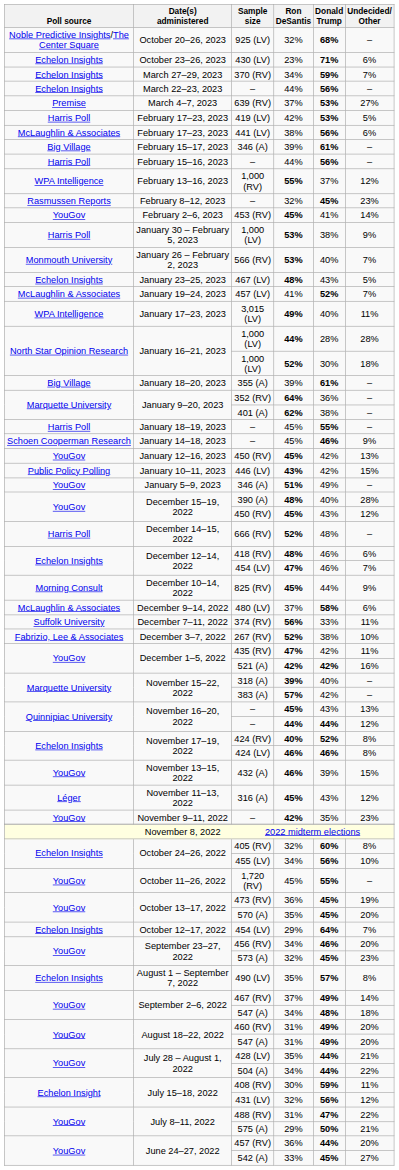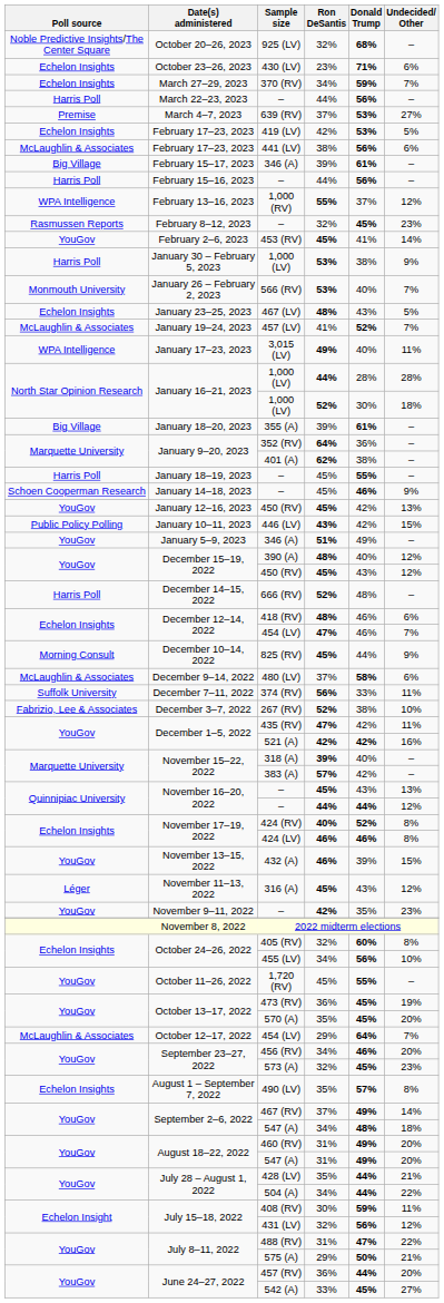March 22–23, 2023 / – | Poll source: Echelon Insights -> Harris Poll
419 (LV) | Poll source: Harris Poll -> Echelon Insights
390 (A) | Undecided/ Other: 28% -> 12%
October 12–17, 2022 / 454 (LV) | Poll source: Echelon Insights -> McLaughlin & Associates
